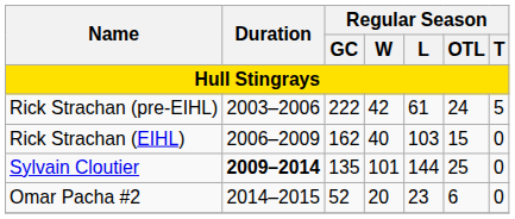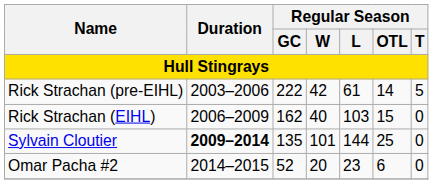Rick Strachan (pre-EIHL) | Regular Season / OTL: 24 -> 14
